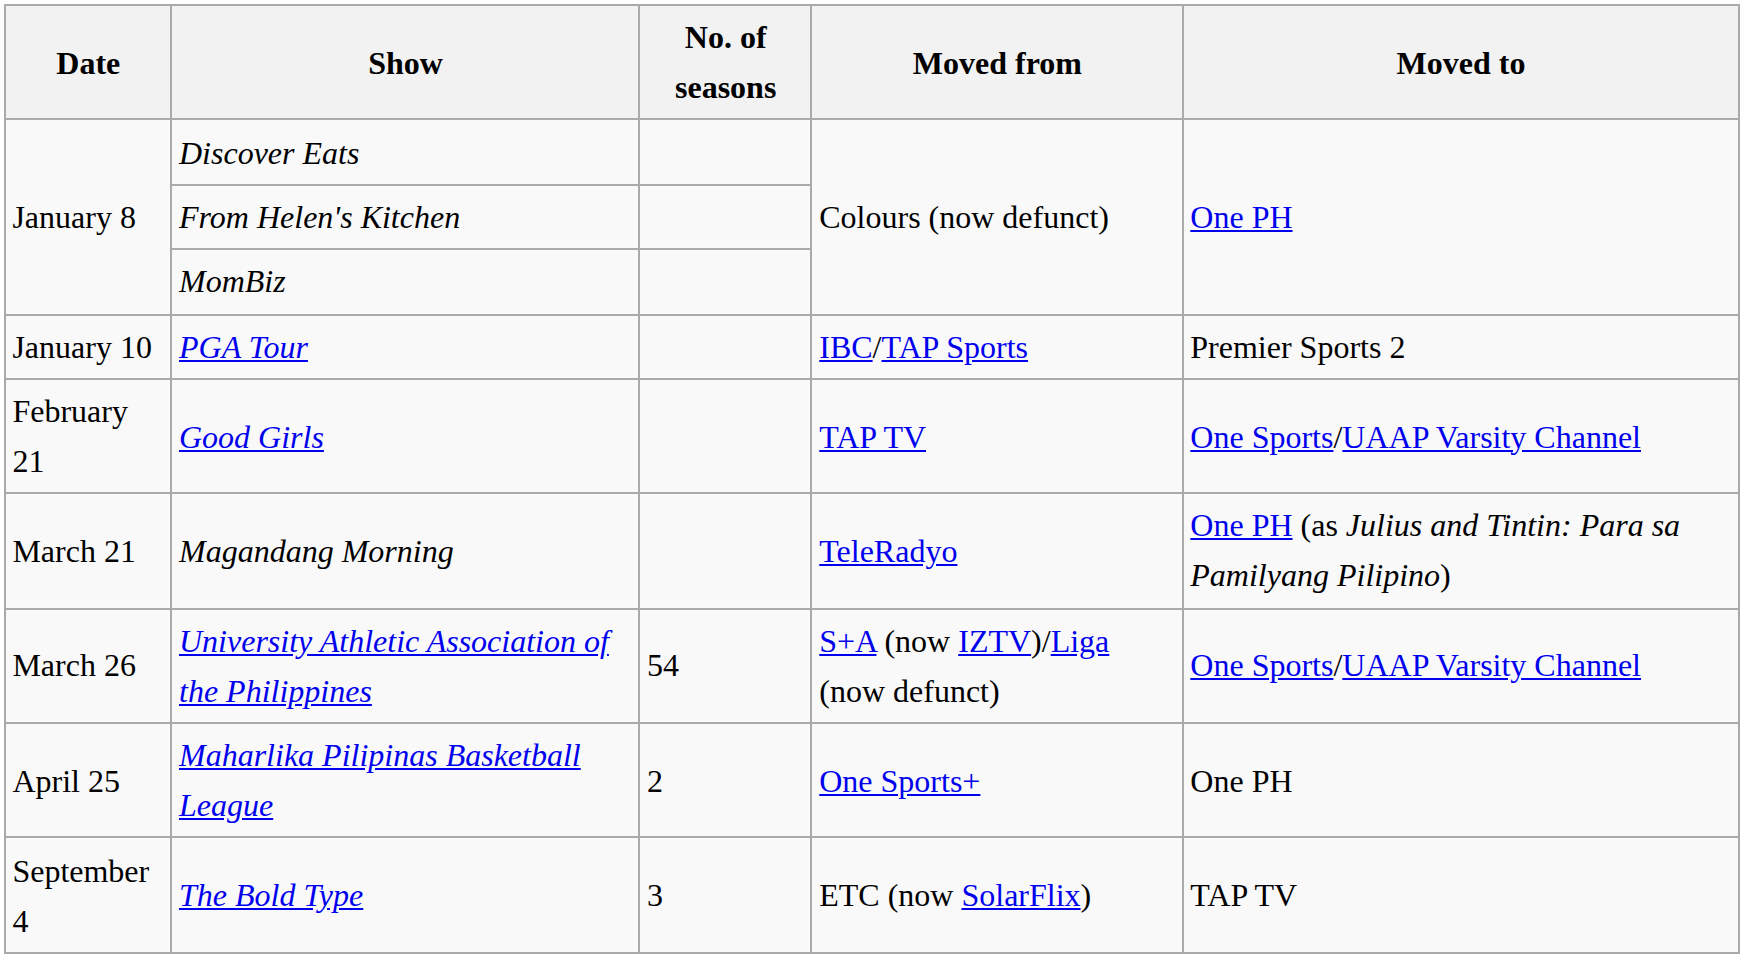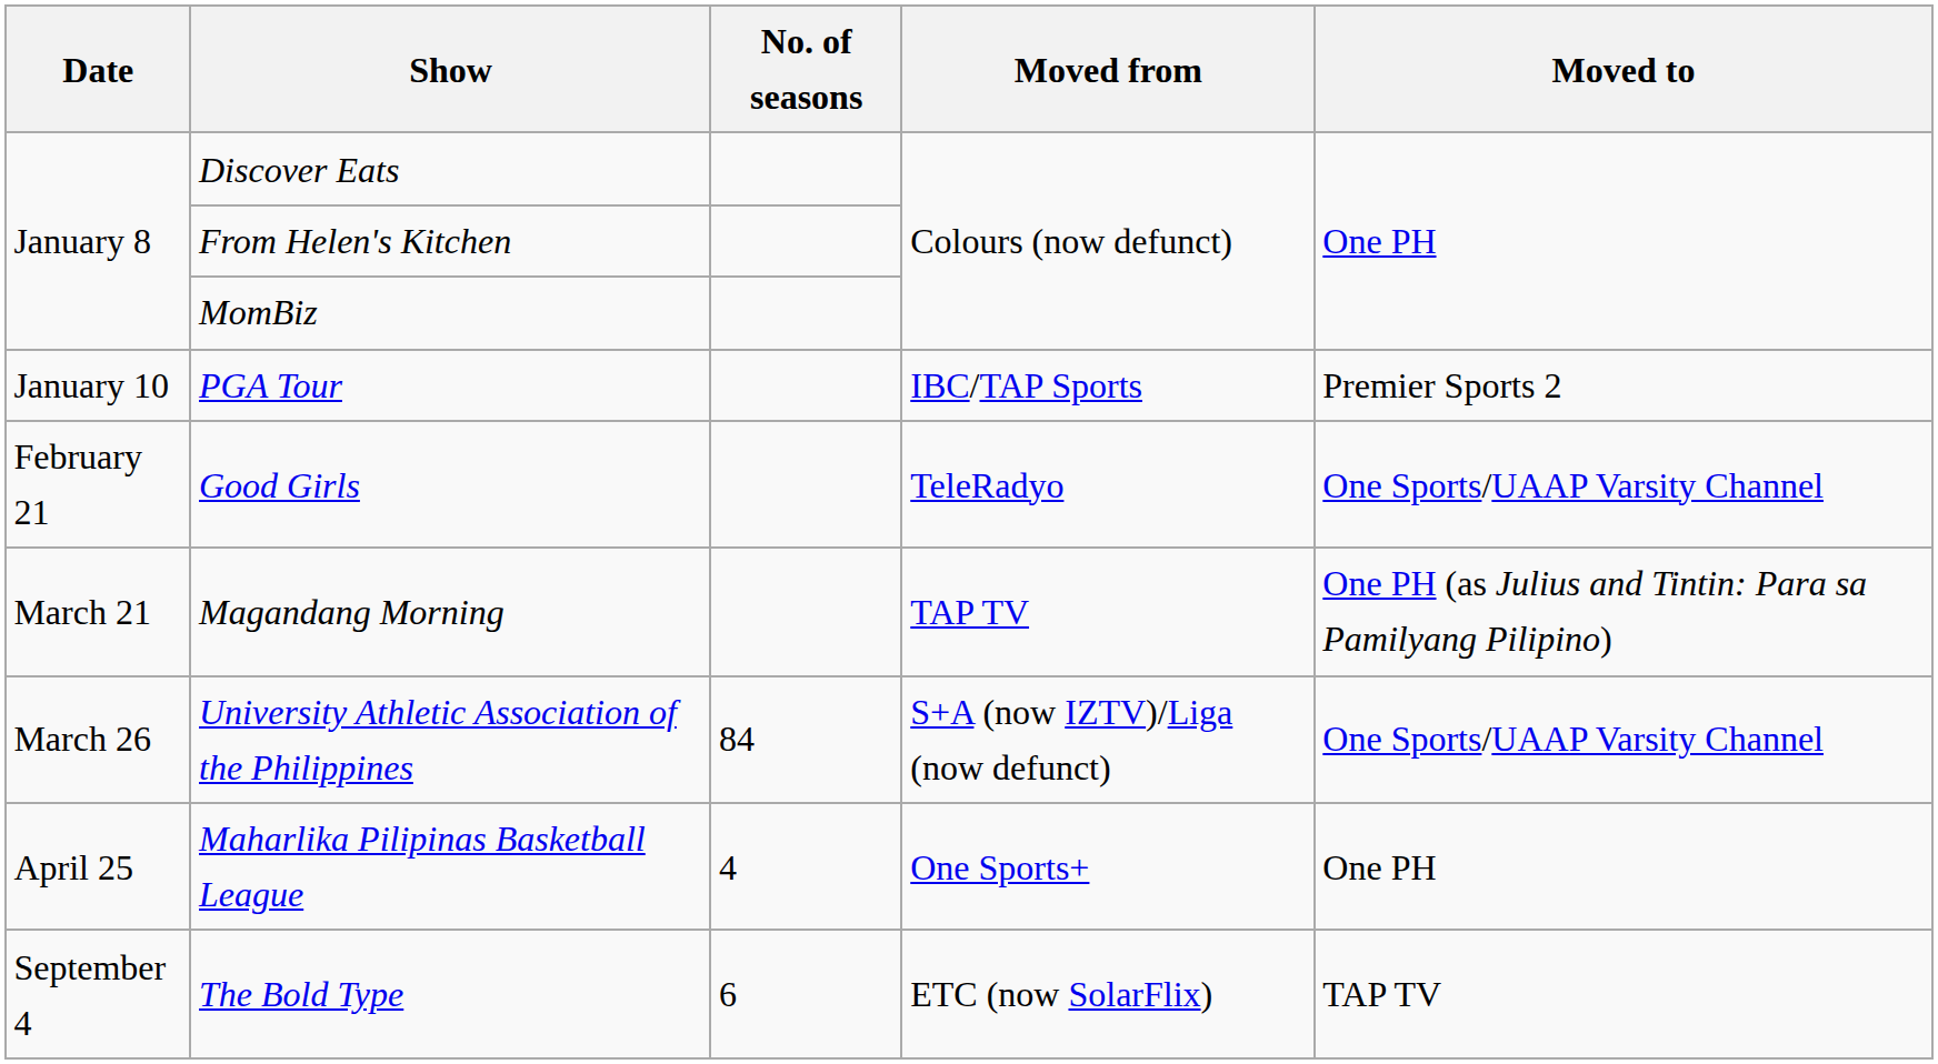Good Girls | Moved from: TAP TV -> TeleRadyo
Magandang Morning | Moved from: TeleRadyo -> TAP TV
University Athletic Association of the Philippines | No. of seasons: 54 -> 84
Maharlika Pilipinas Basketball League | No. of seasons: 2 -> 4
The Bold Type | No. of seasons: 3 -> 6
